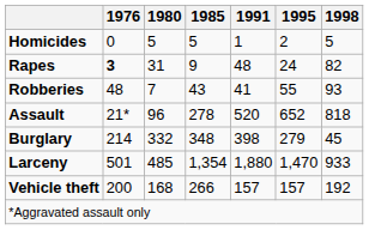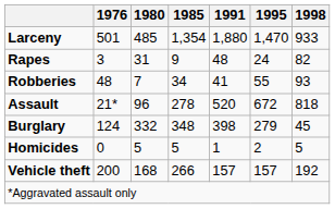rows swapped: Homicides <-> Larceny
Rapes | 1976: bold -> normal
Robberies | 1985: 43 -> 34
Assault | 1995: 652 -> 672
Burglary | 1976: 214 -> 124
